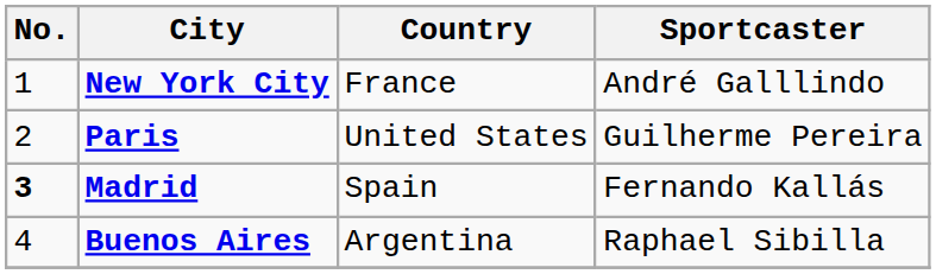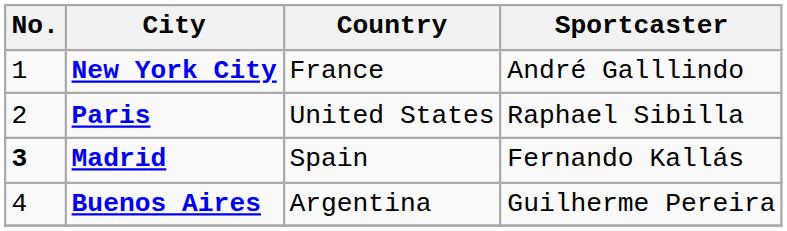Paris | Sportcaster: Guilherme Pereira -> Raphael Sibilla
Buenos Aires | Sportcaster: Raphael Sibilla -> Guilherme Pereira
